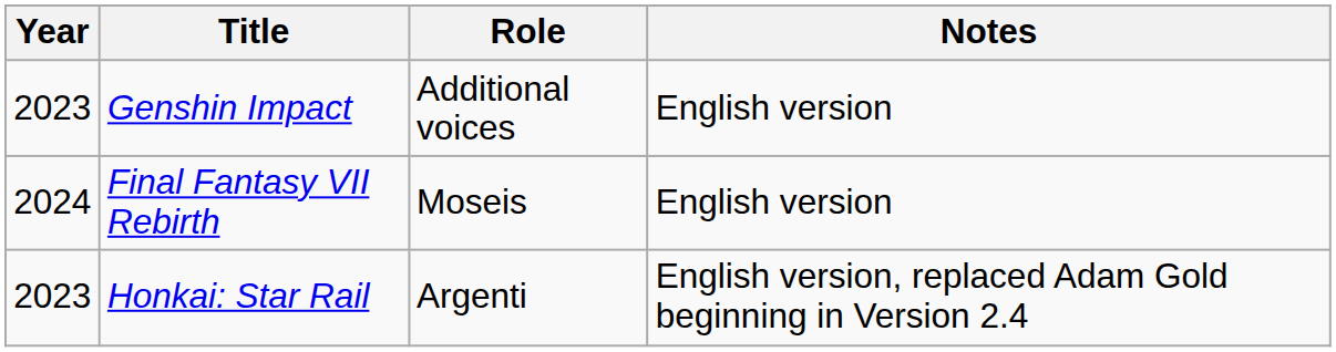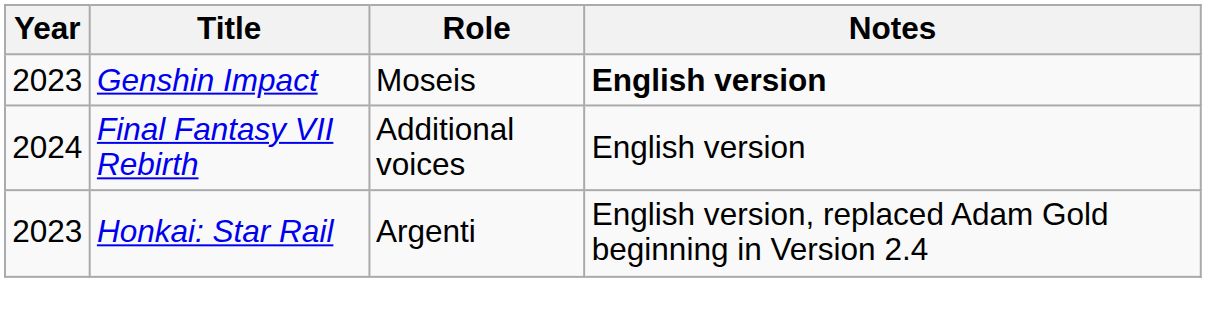Genshin Impact | Role: Additional voices -> Moseis
Genshin Impact | Notes: normal -> bold
Final Fantasy VII Rebirth | Role: Moseis -> Additional voices
